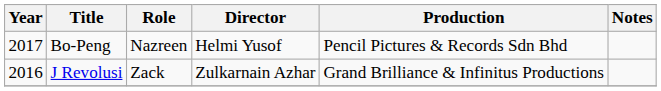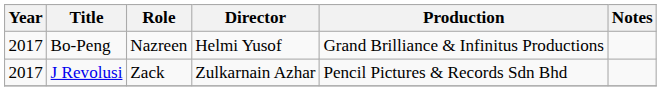Bo-Peng | Production: Pencil Pictures & Records Sdn Bhd -> Grand Brilliance & Infinitus Productions
J Revolusi | Year: 2016 -> 2017
J Revolusi | Production: Grand Brilliance & Infinitus Productions -> Pencil Pictures & Records Sdn Bhd
